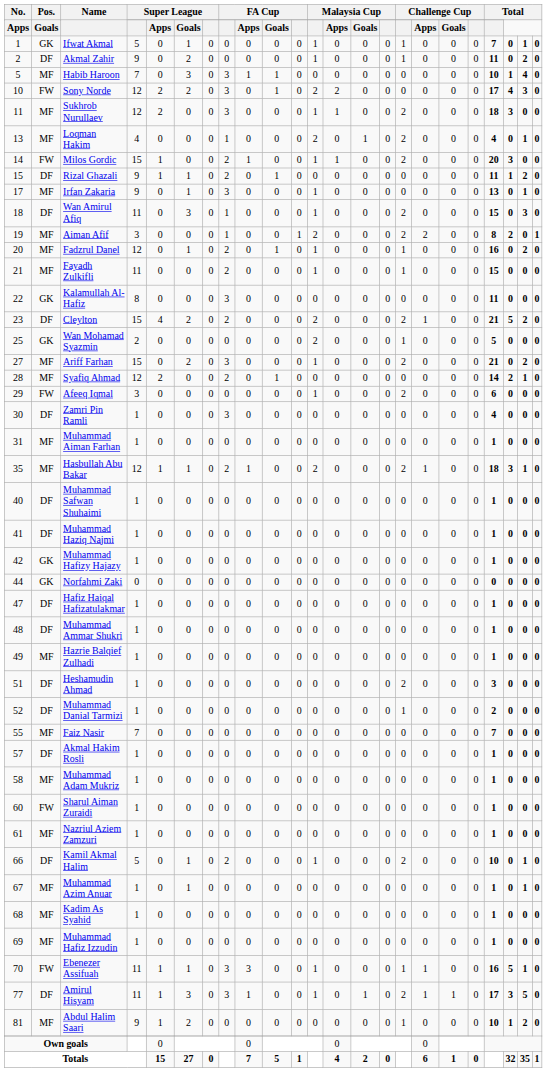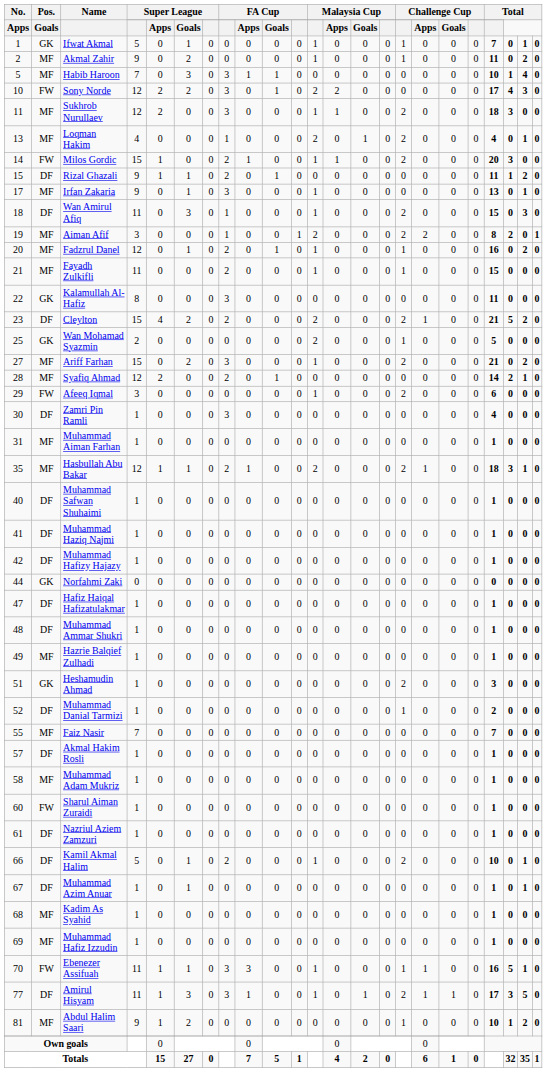Akmal Zahir | Pos.: DF -> MF
Muhammad Hafizy Hajazy | Pos.: GK -> DF
Heshamudin Ahmad | Pos.: DF -> GK
Nazriul Aziem Zamzuri | Pos.: MF -> DF
Muhammad Azim Anuar | Pos.: MF -> DF
